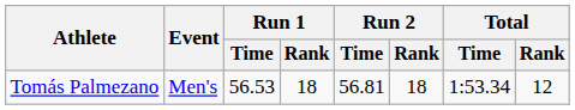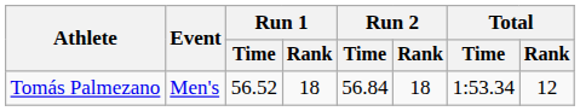Tomás Palmezano | Run 1 / Time: 56.53 -> 56.52
Tomás Palmezano | Run 2 / Time: 56.81 -> 56.84
